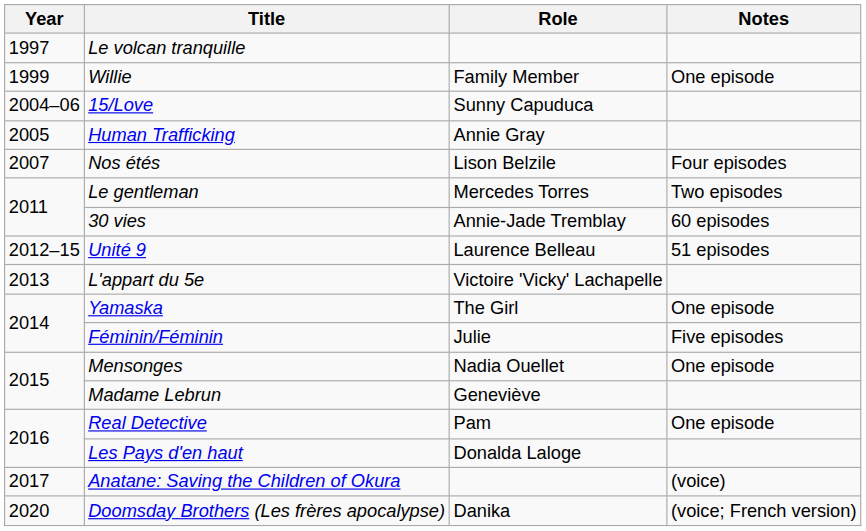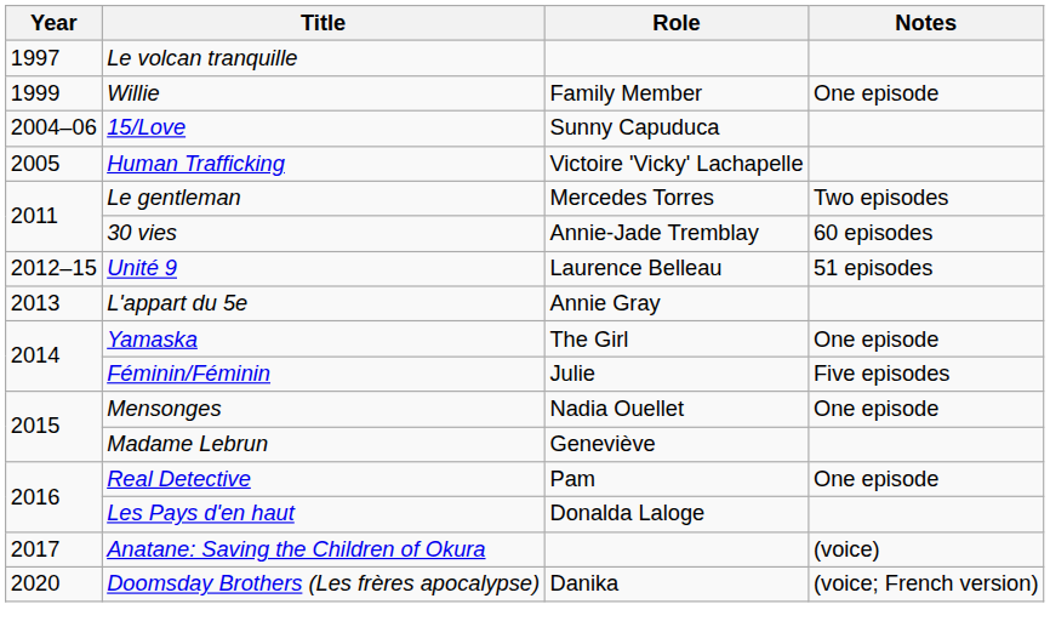Human Trafficking | Role: Annie Gray -> Victoire 'Vicky' Lachapelle
- row: 2007 | Nos étés | Lison Belzile | Four episodes
L'appart du 5e | Role: Victoire 'Vicky' Lachapelle -> Annie Gray
